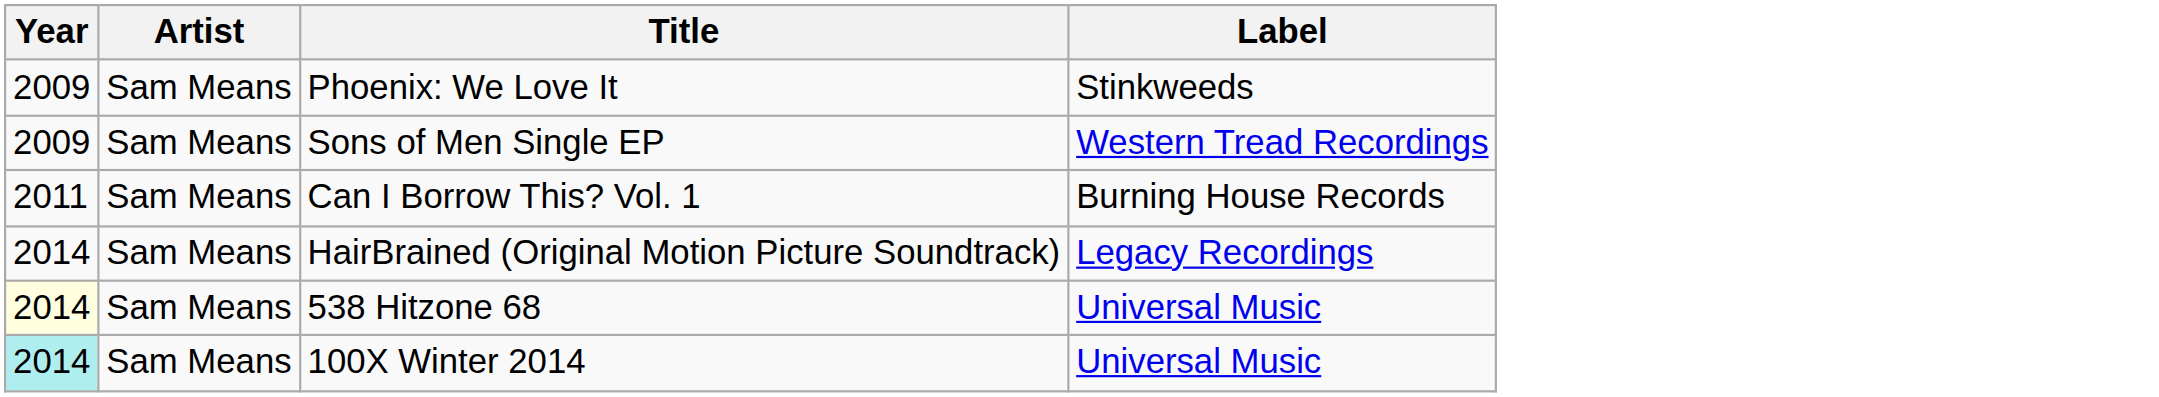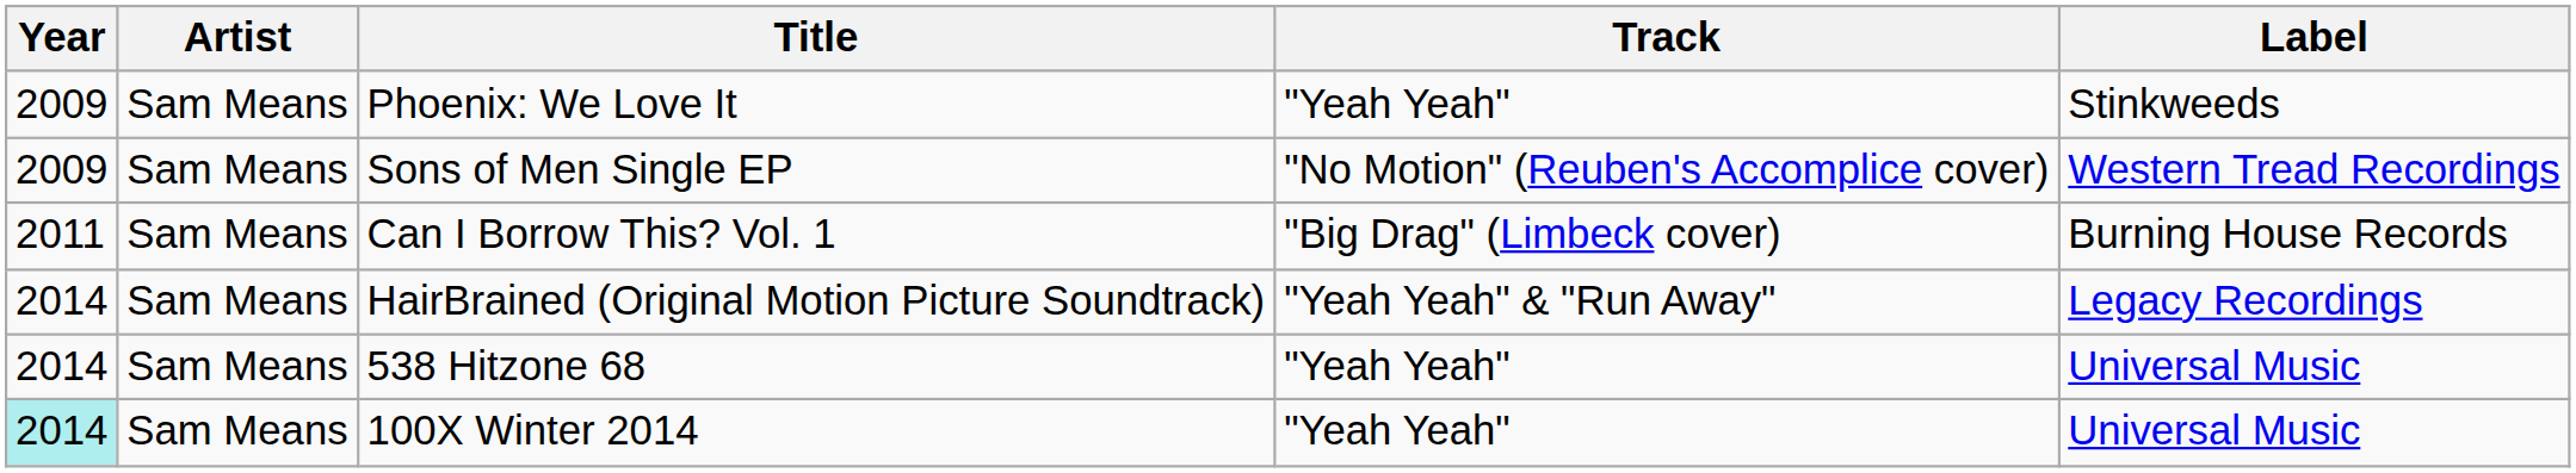+ column: Track | "Yeah Yeah" | "No Motion" (Reuben's Accomplice cover) | "Big Drag" (Limbeck cover) | "Yeah Yeah" & "Run Away" | "Yeah Yeah" | "Yeah Yeah"
538 Hitzone 68 | Year: lightyellow background -> no background
